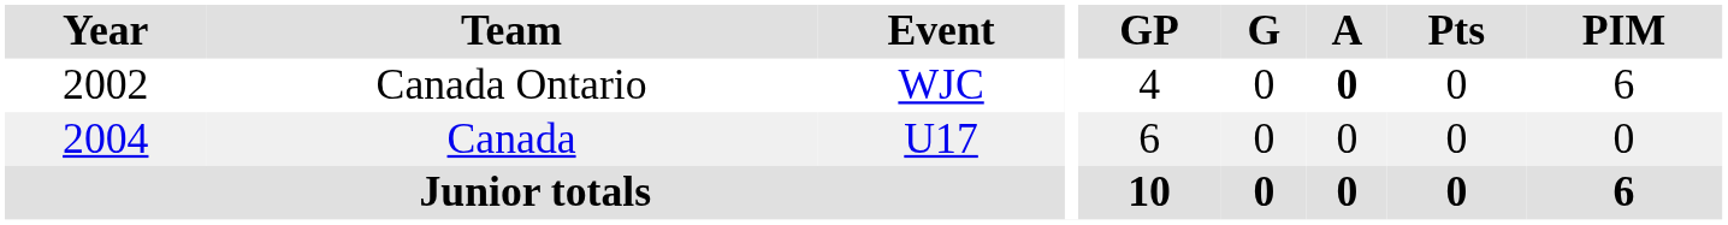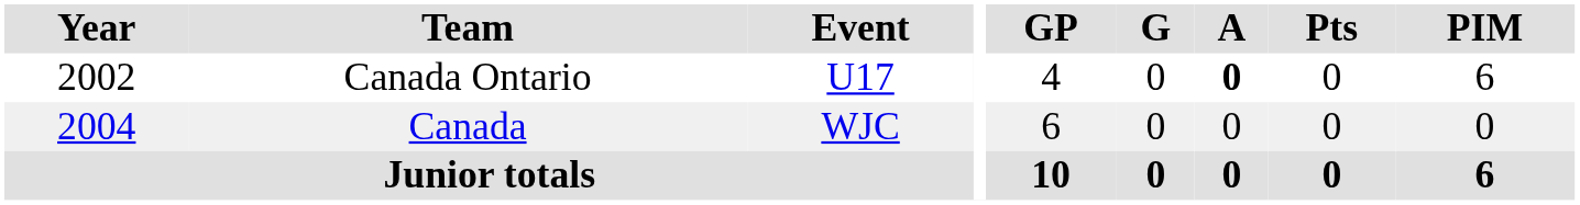Canada Ontario | Event: WJC -> U17
Canada | Event: U17 -> WJC
